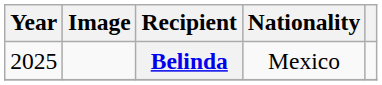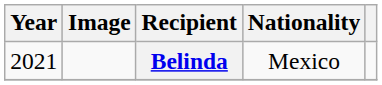Belinda | Year: 2025 -> 2021
